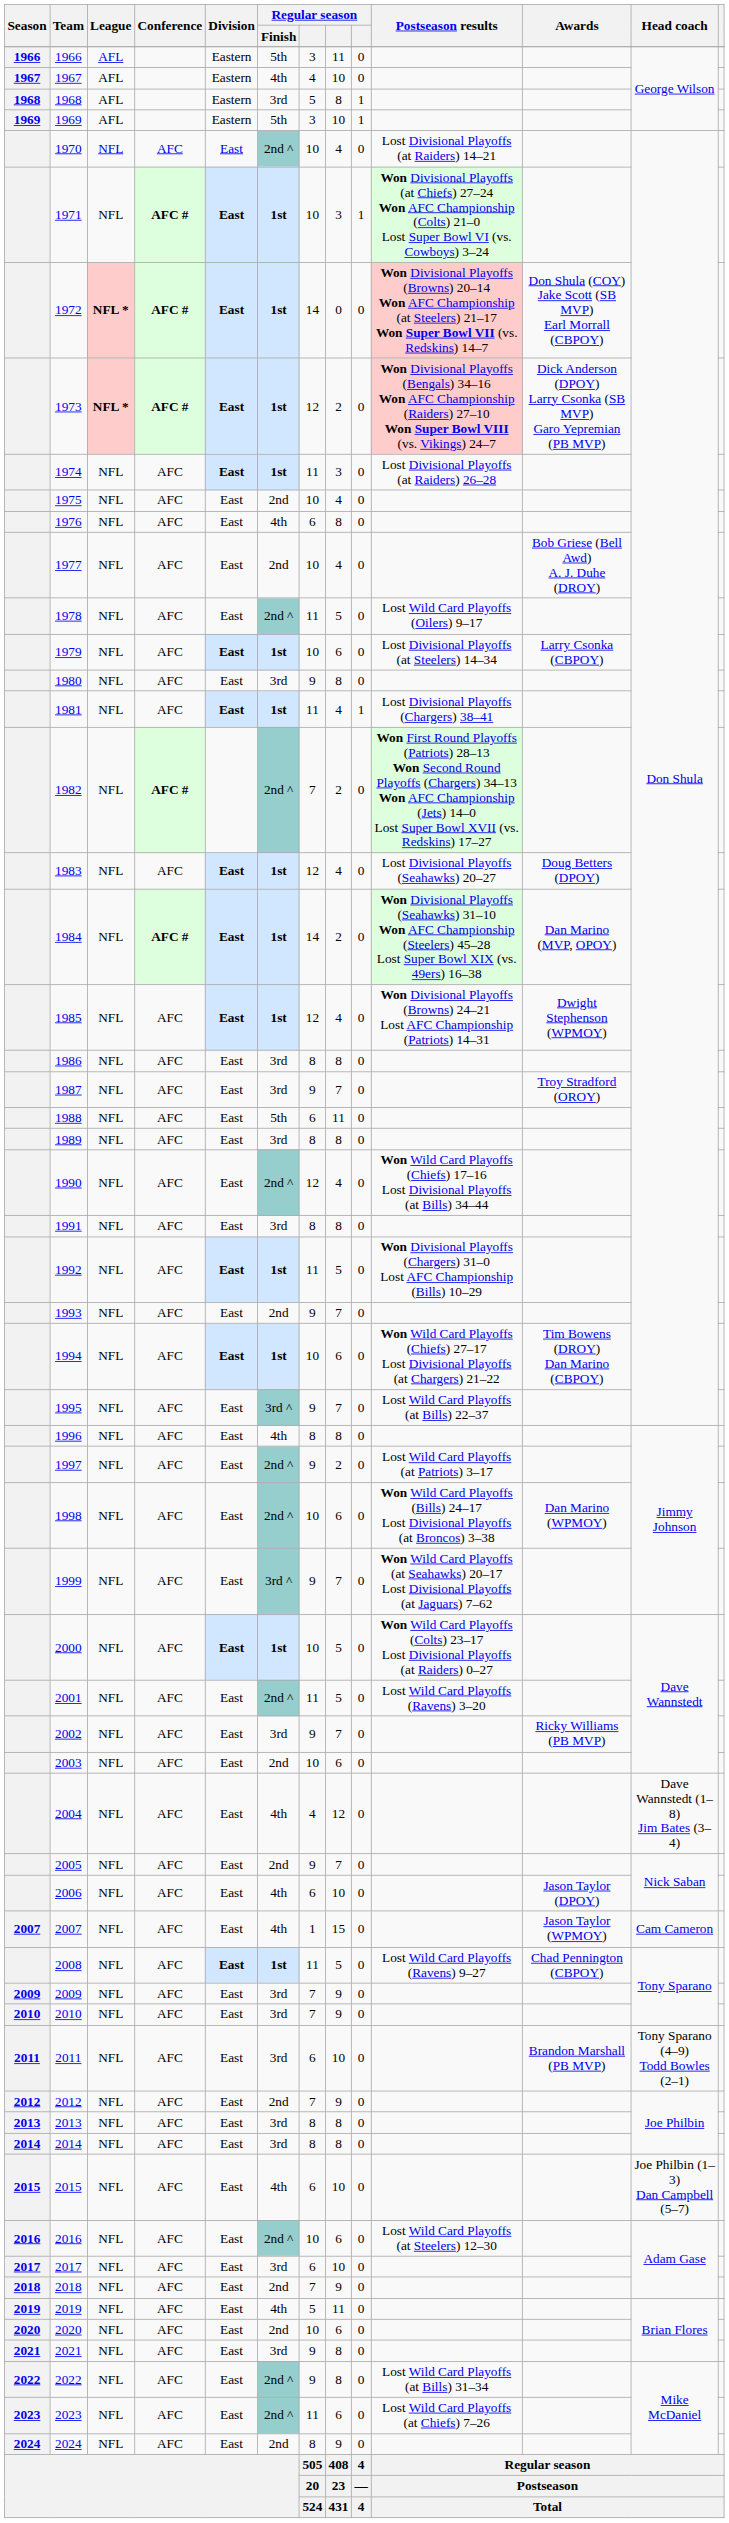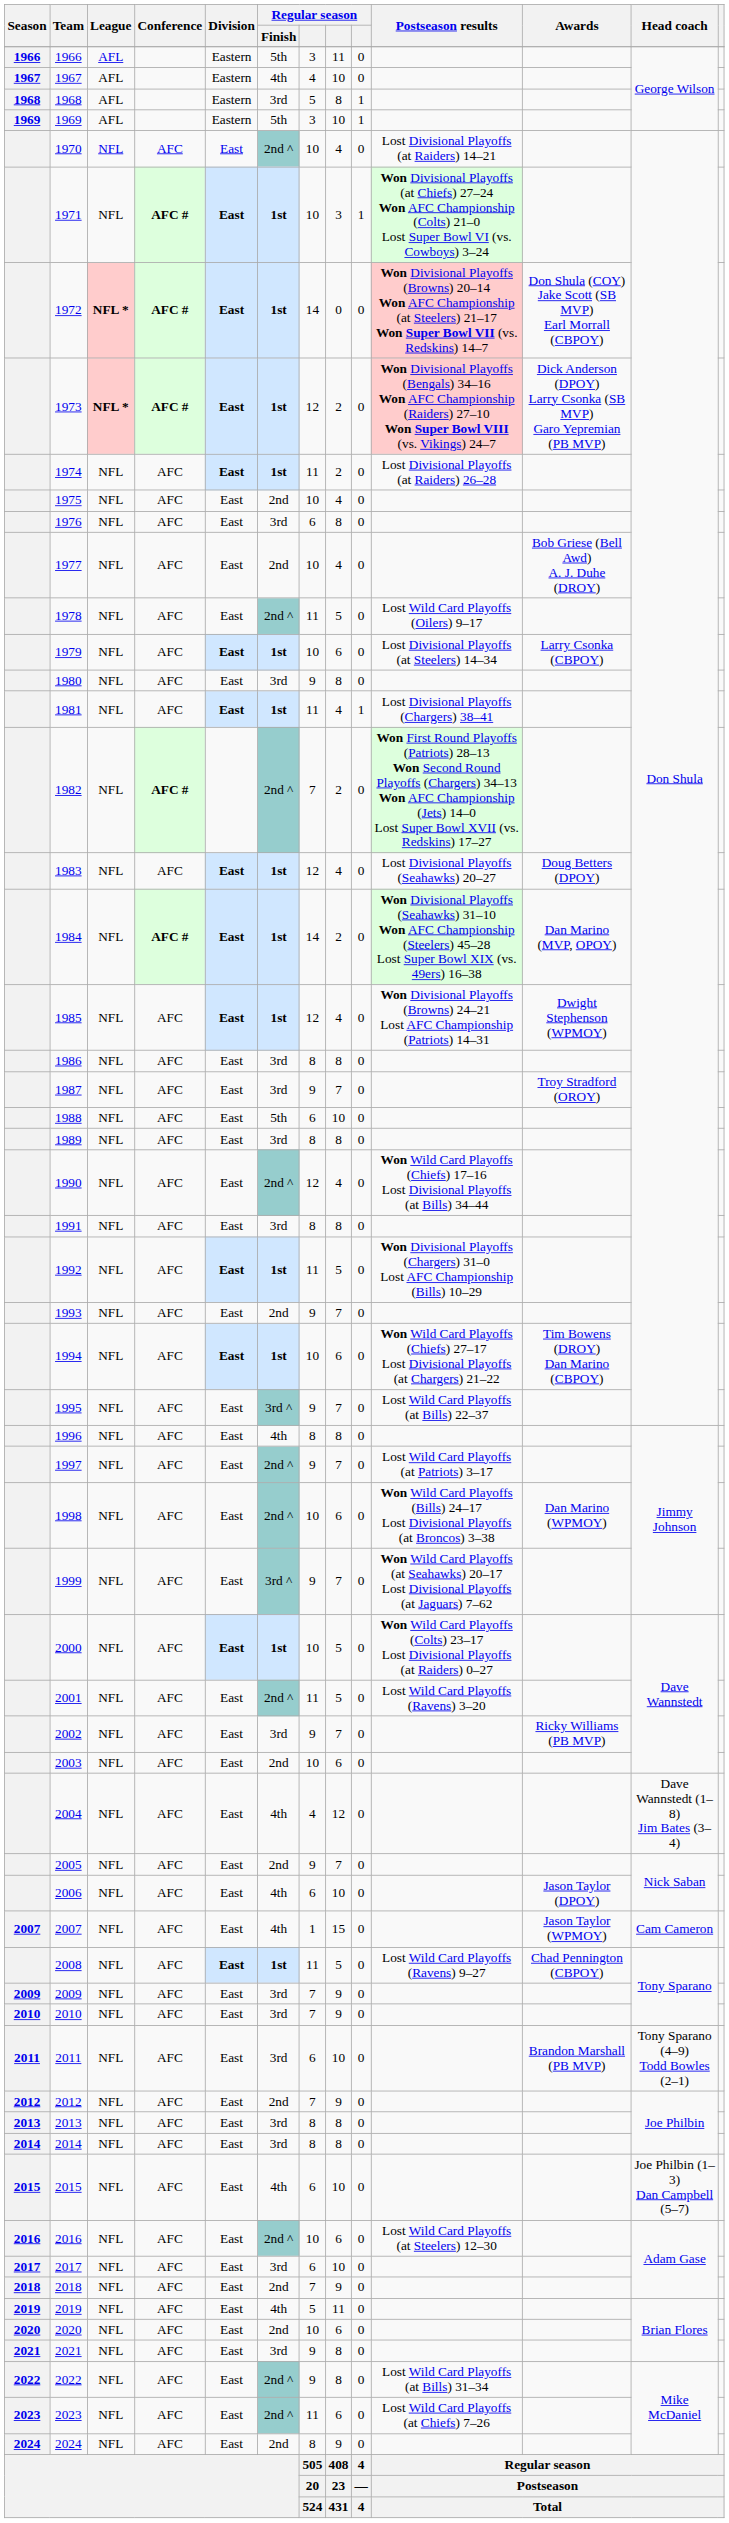1974 | column 8: 3 -> 2
1976 | Regular season / Finish: 4th -> 3rd
1988 | column 8: 11 -> 10
1997 | column 8: 2 -> 7
